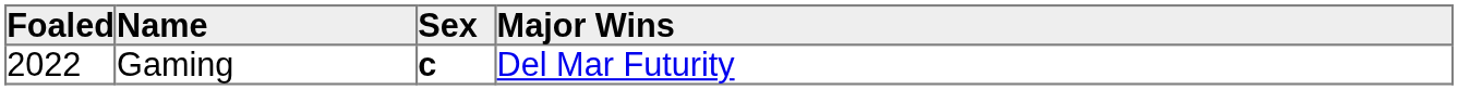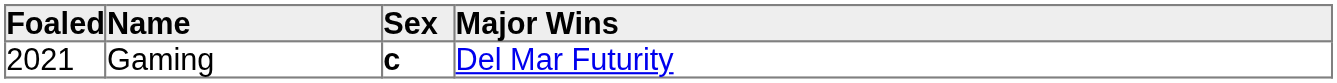Gaming | Foaled: 2022 -> 2021
